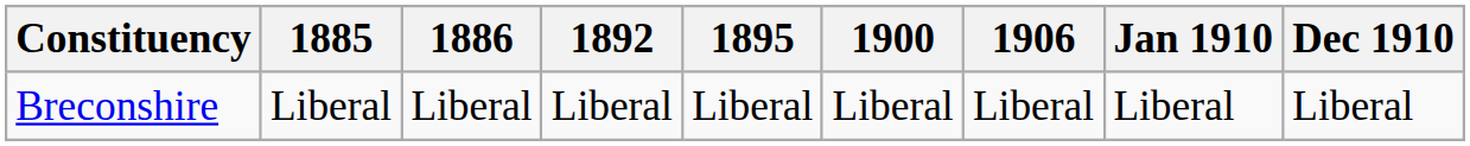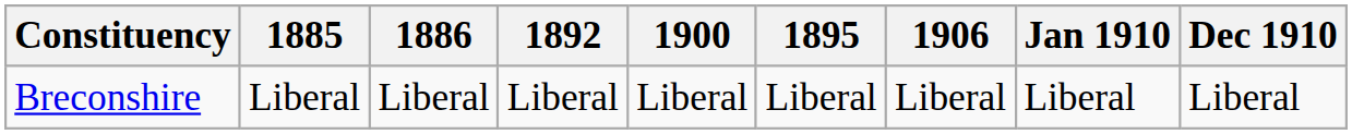columns swapped: 1895 <-> 1900
